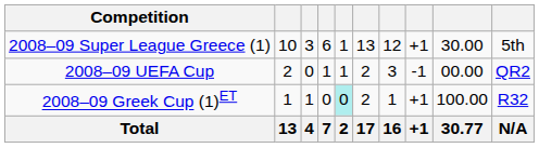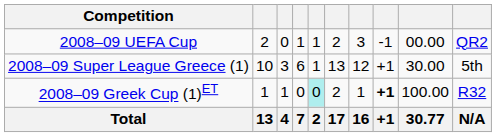rows swapped: 2008–09 Super League Greece (1) <-> 2008–09 UEFA Cup
2008–09 Greek Cup (1)ET | column 8: normal -> bold
